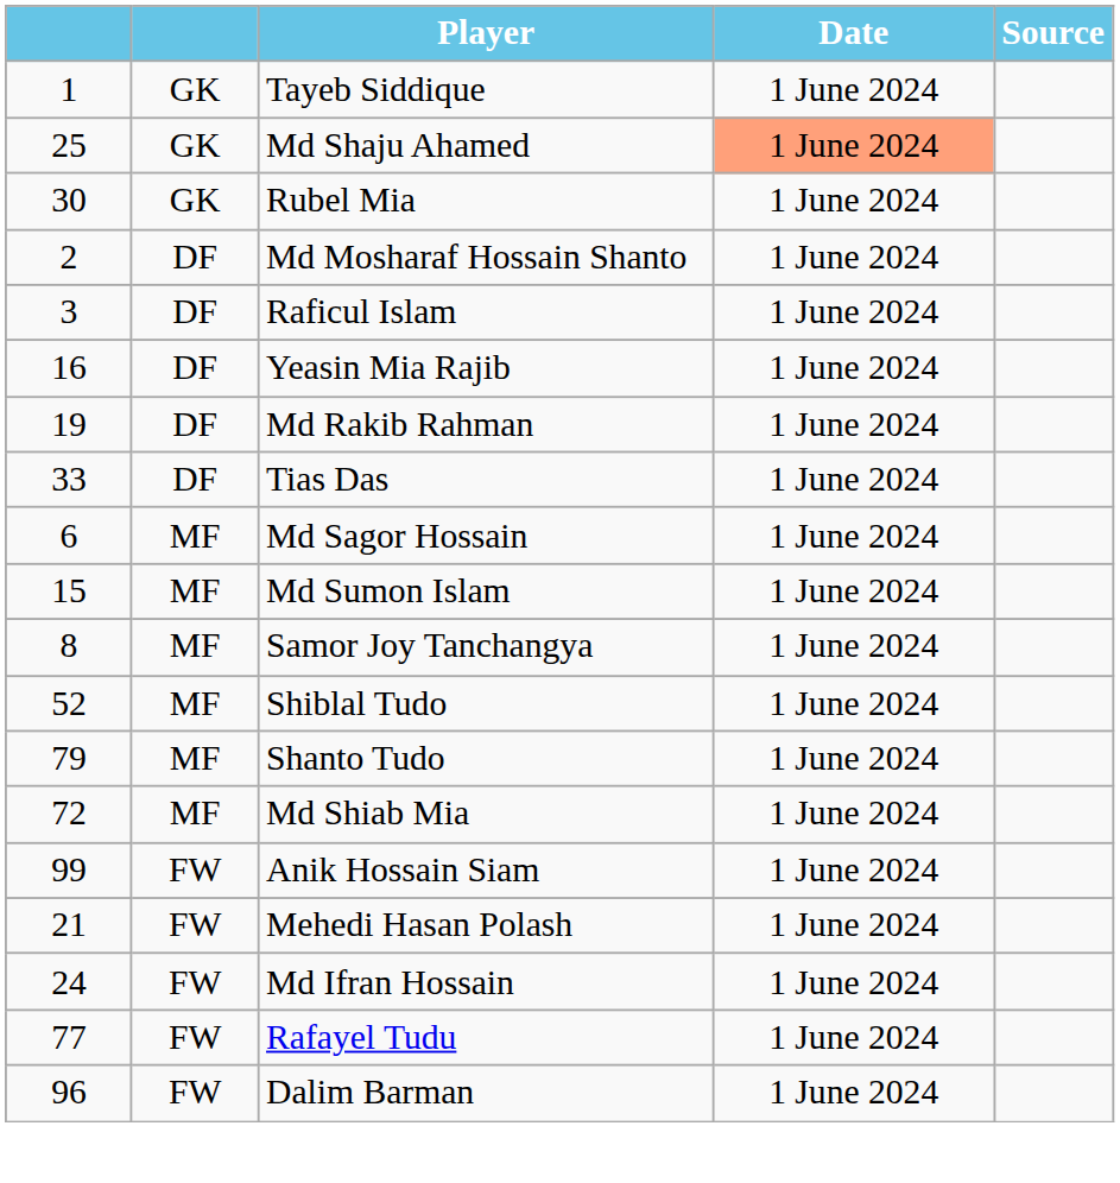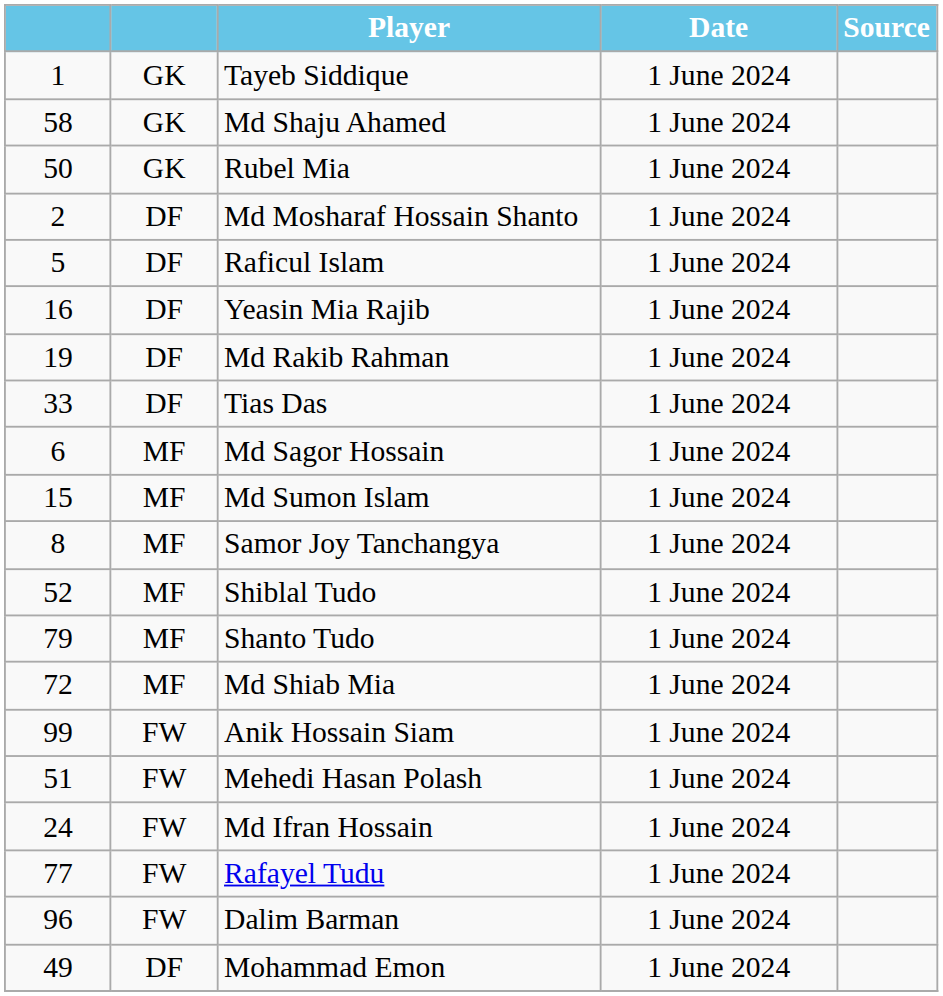Md Shaju Ahamed | column 1: 25 -> 58
Md Shaju Ahamed | Date: lightsalmon background -> no background
Rubel Mia | column 1: 30 -> 50
Raficul Islam | column 1: 3 -> 5
Mehedi Hasan Polash | column 1: 21 -> 51
+ row: 49 | DF | Mohammad Emon | 1 June 2024
